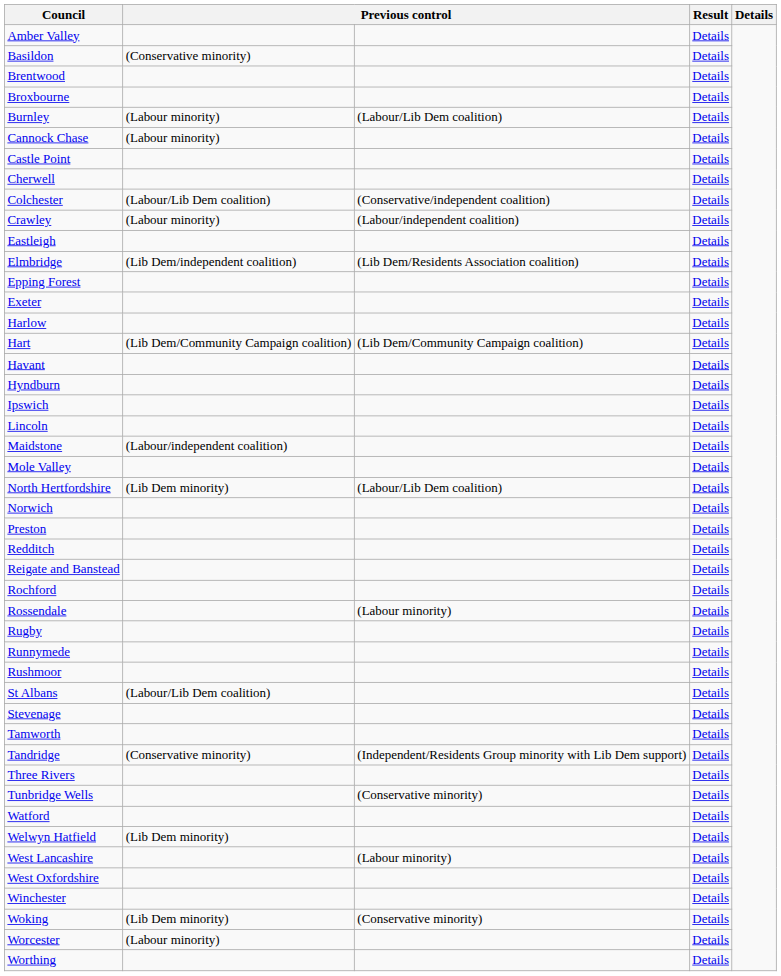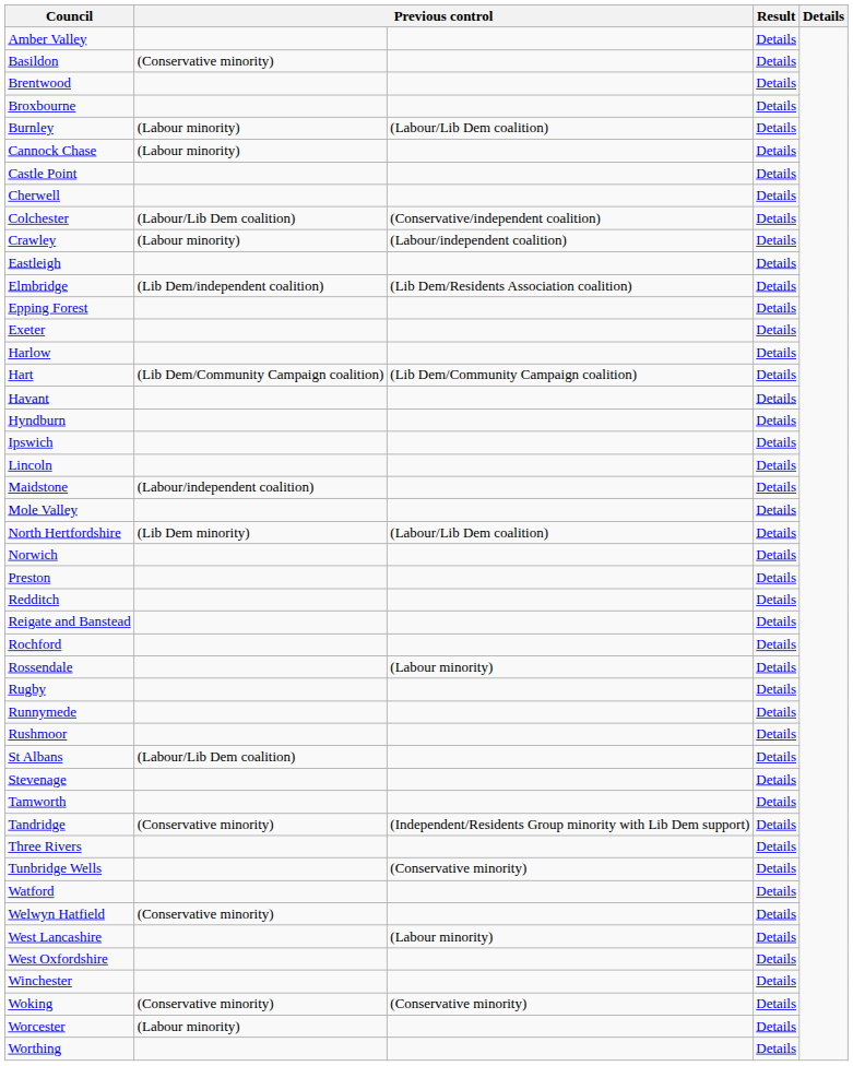Welwyn Hatfield | column 2: (Lib Dem minority) -> (Conservative minority)
Woking | column 2: (Lib Dem minority) -> (Conservative minority)
